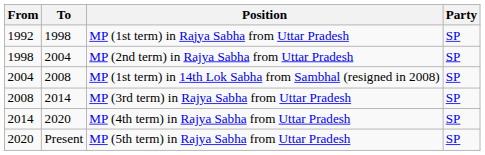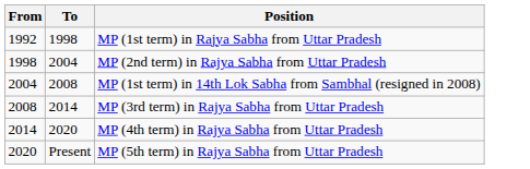- column: Party | SP | SP | SP | SP | SP | SP
